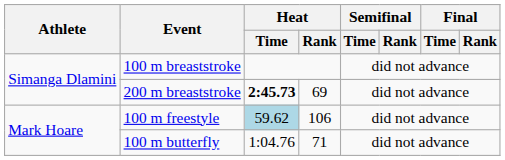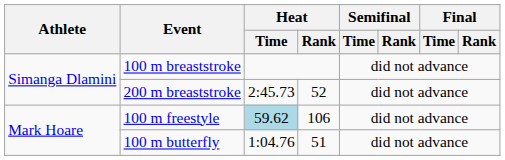200 m breaststroke | Heat / Time: bold -> normal
200 m breaststroke | Heat / Rank: 69 -> 52
100 m butterfly | Heat / Rank: 71 -> 51
